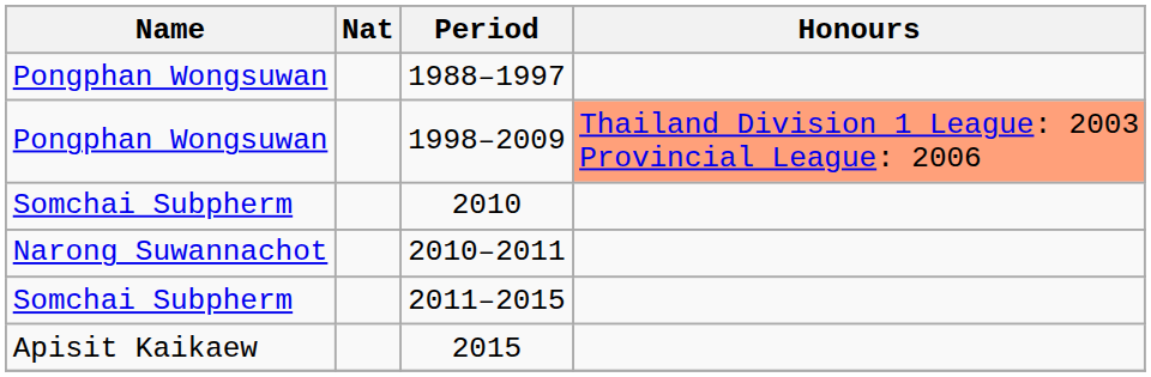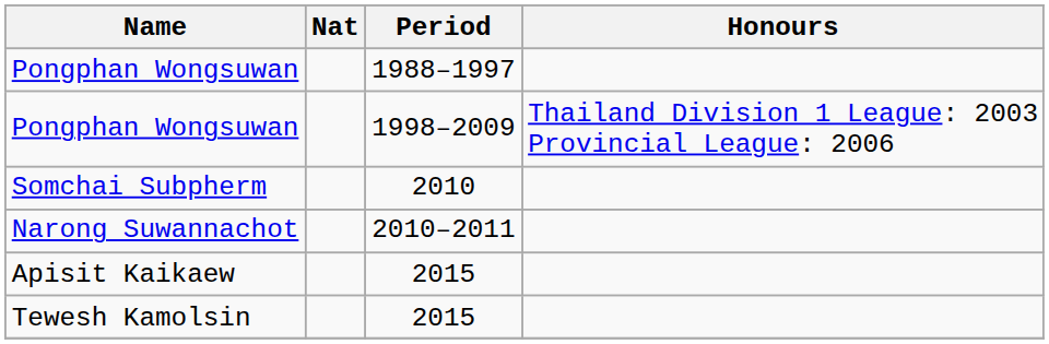1998–2009 | Honours: lightsalmon background -> no background
- row: Somchai Subpherm | 2011–2015
+ row: Tewesh Kamolsin | 2015
